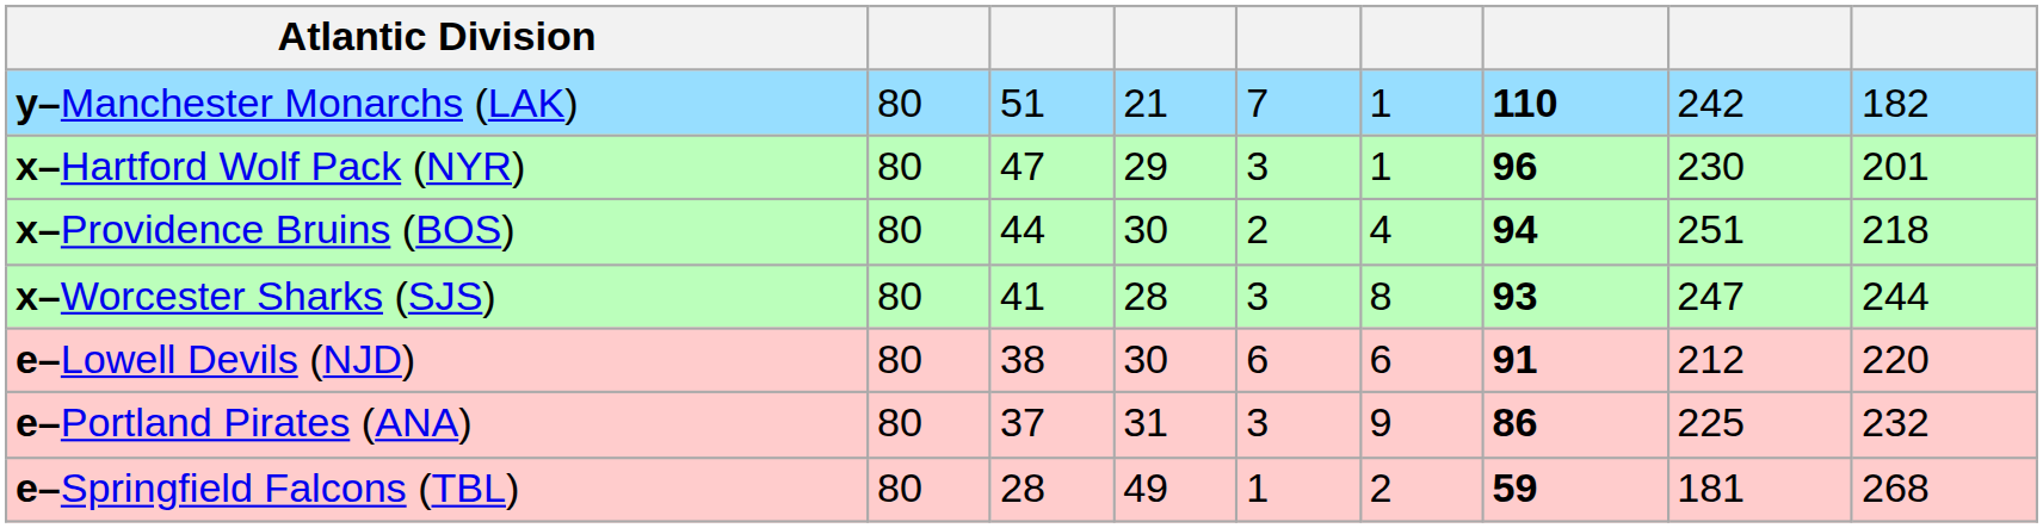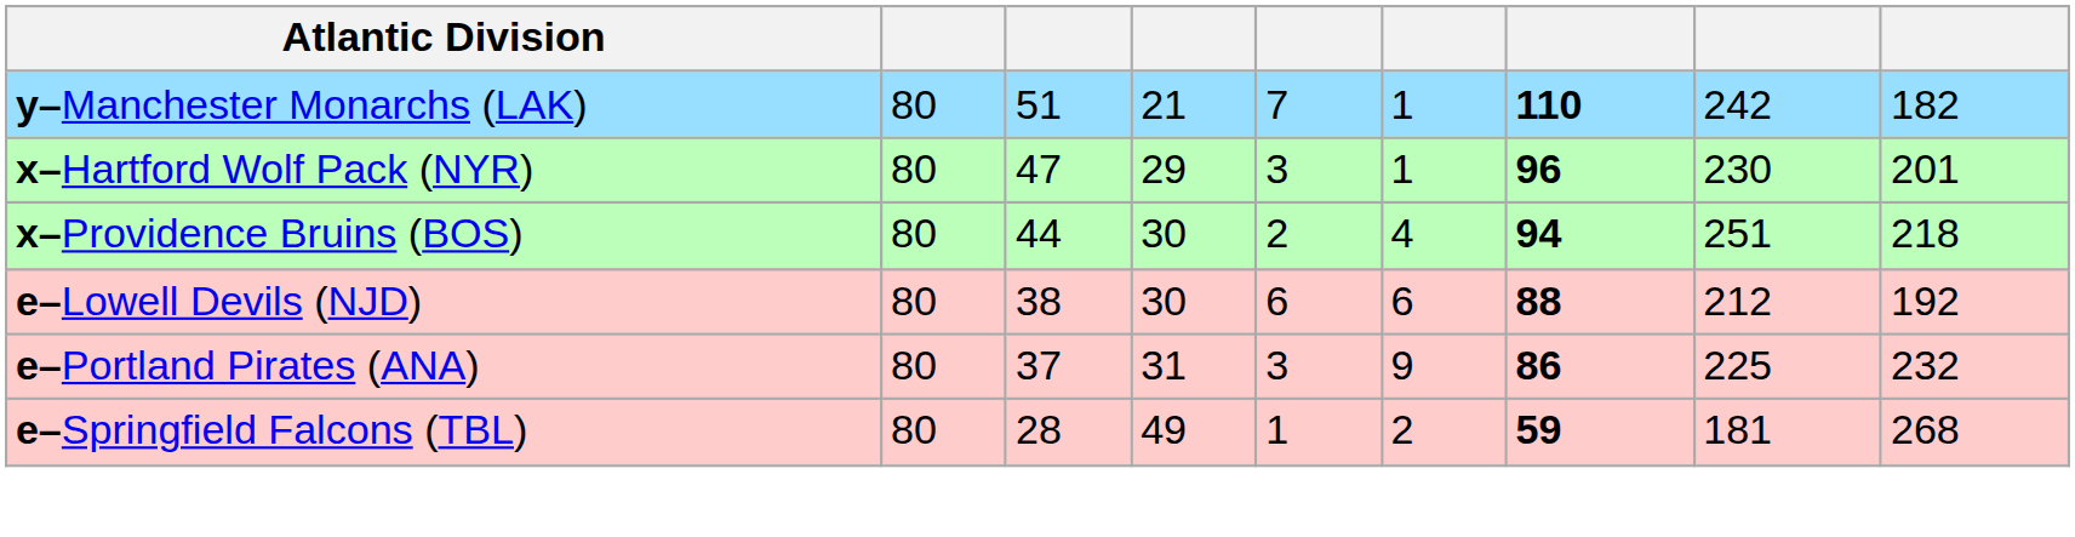- row: x–Worcester Sharks (SJS) | 80 | 41 | 28 | 3 | 8 | 93 | 247 | 244
e–Lowell Devils (NJD) | column 7: 91 -> 88
e–Lowell Devils (NJD) | column 9: 220 -> 192
